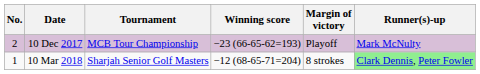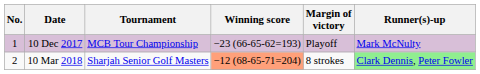10 Dec 2017 | No.: 2 -> 1
10 Mar 2018 | No.: 1 -> 2
10 Mar 2018 | Winning score: no background -> lightsalmon background
